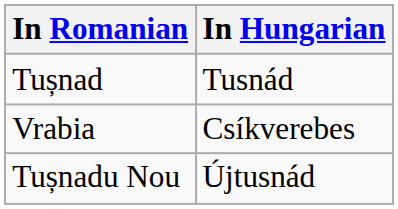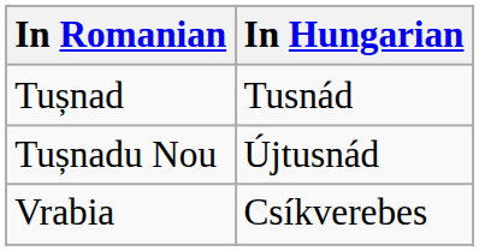rows swapped: Tușnadu Nou <-> Vrabia
